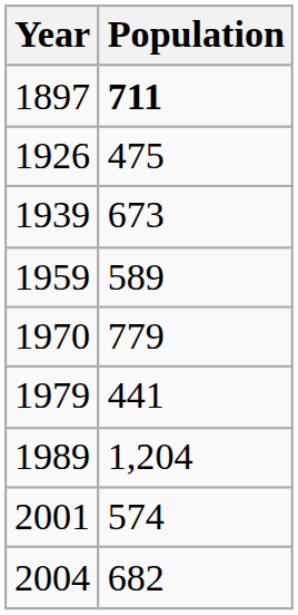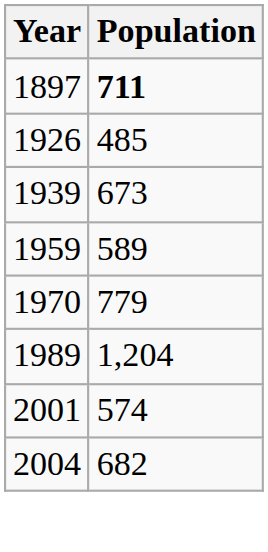1926 | Population: 475 -> 485
- row: 1979 | 441
